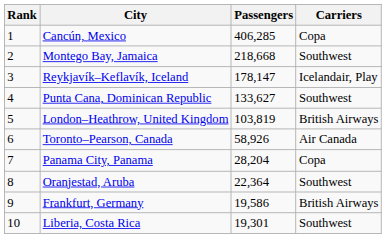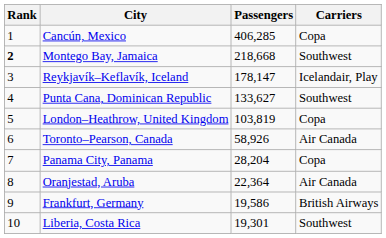Montego Bay, Jamaica | Rank: normal -> bold
London–Heathrow, United Kingdom | Carriers: British Airways -> Copa
Oranjestad, Aruba | Carriers: Southwest -> Air Canada
